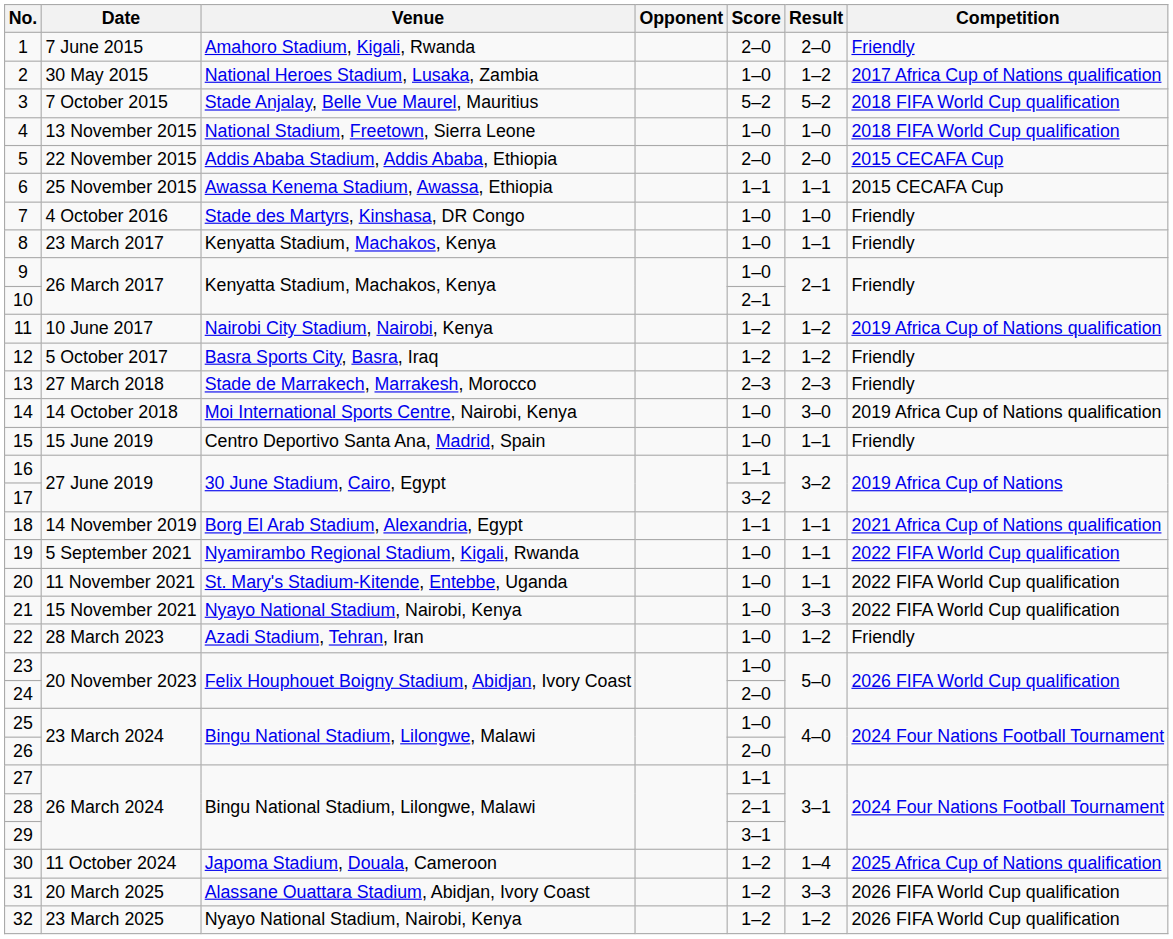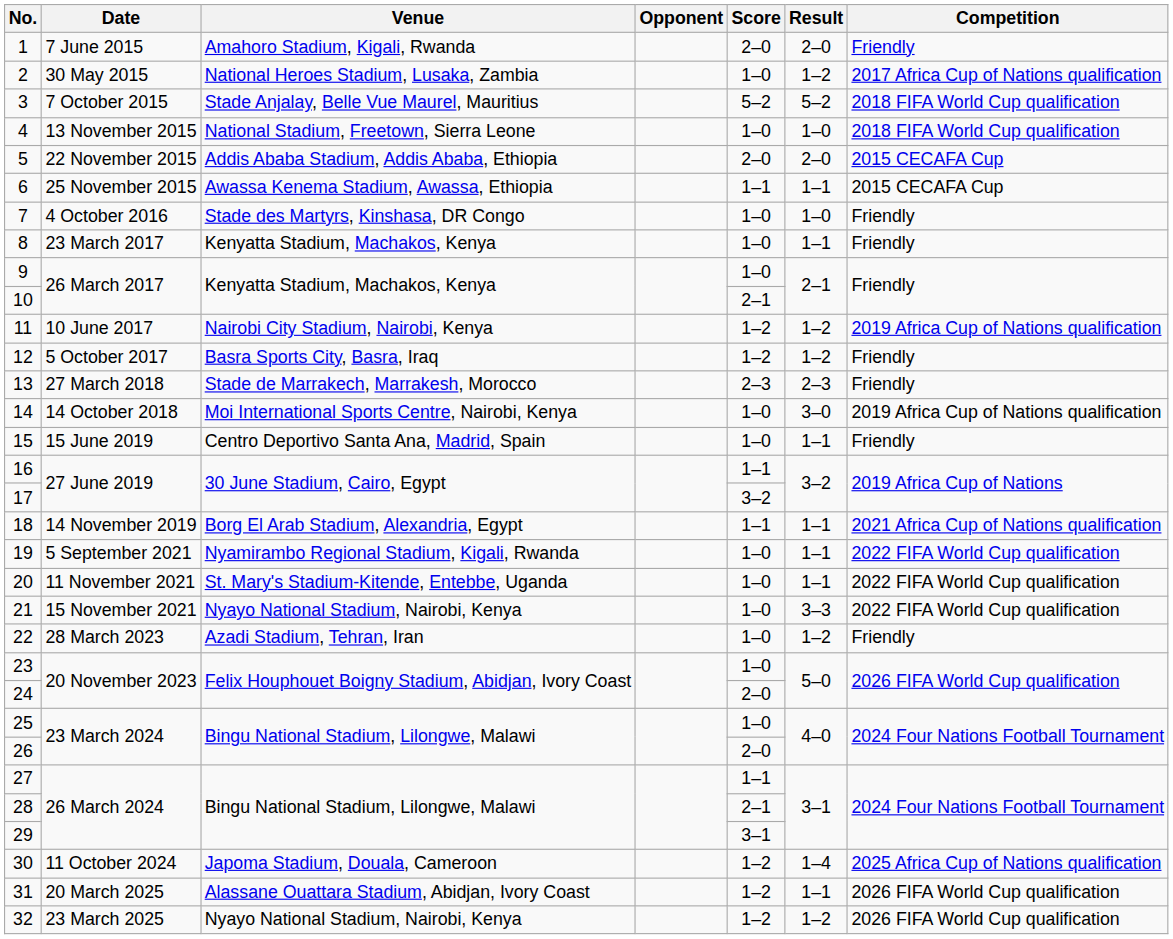31 | Result: 3–3 -> 1–1
